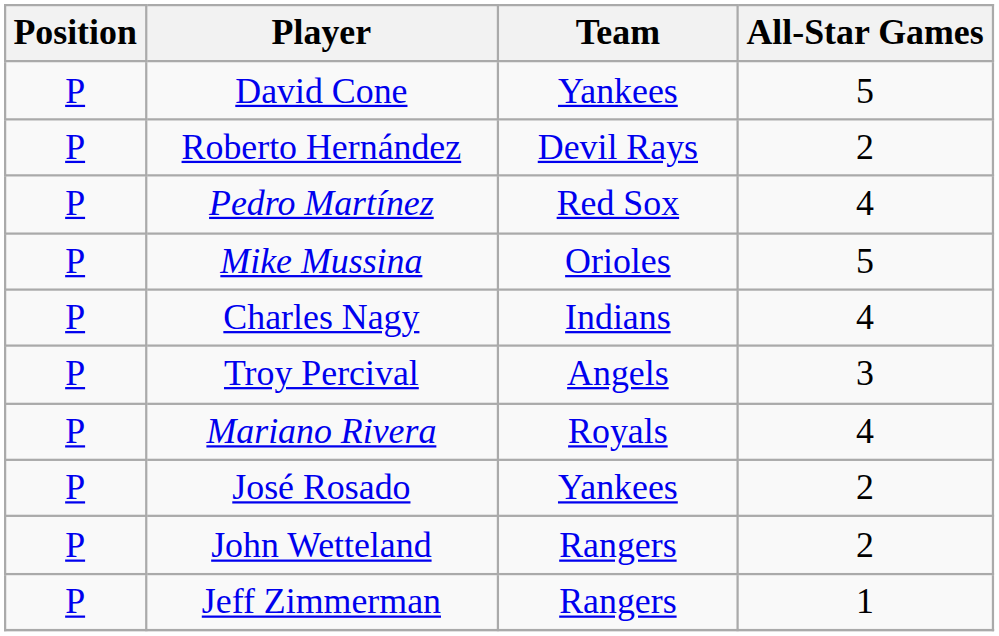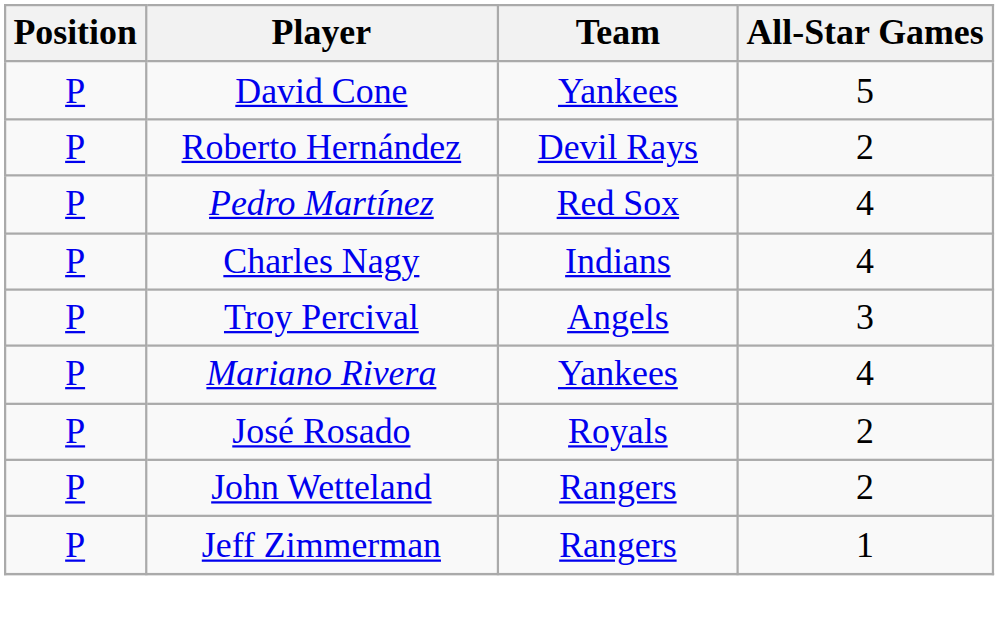- row: P | Mike Mussina | Orioles | 5
Mariano Rivera | Team: Royals -> Yankees
José Rosado | Team: Yankees -> Royals
